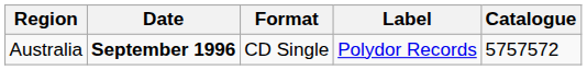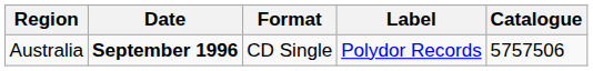Australia | Catalogue: 5757572 -> 5757506
